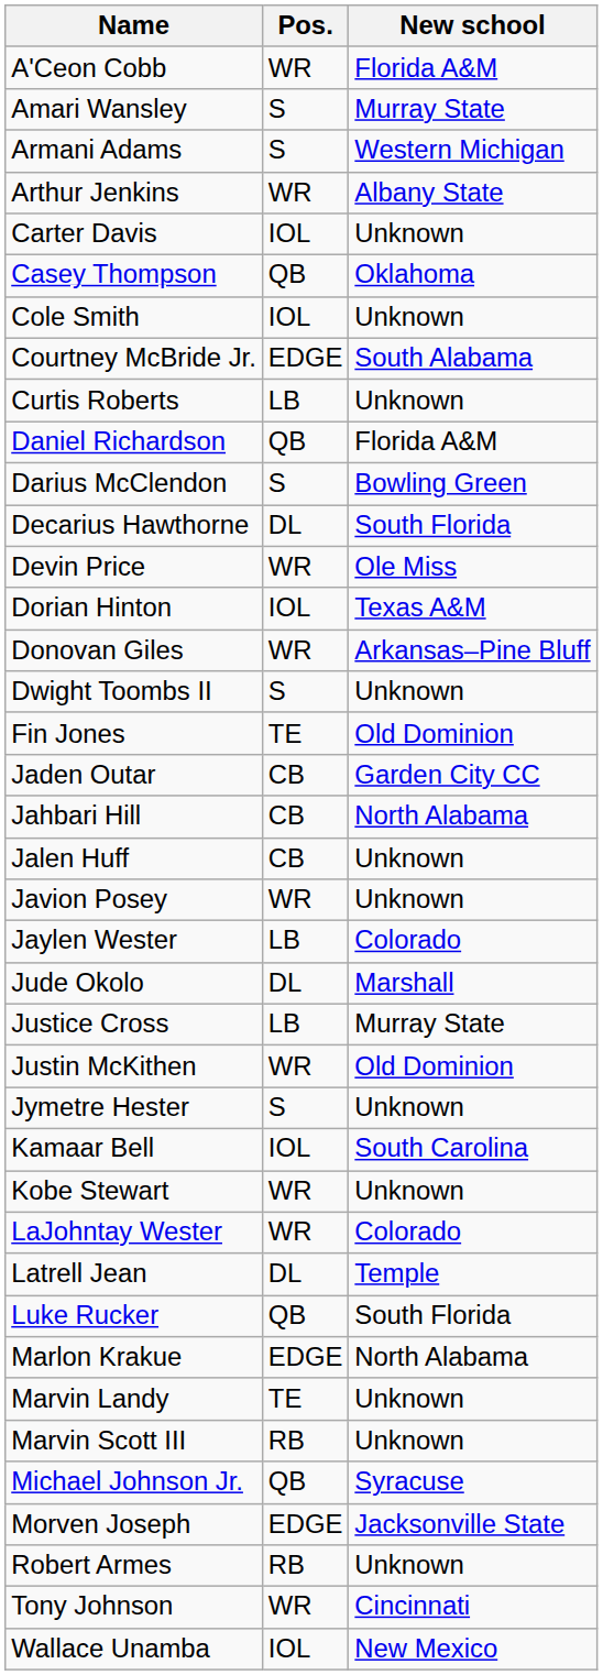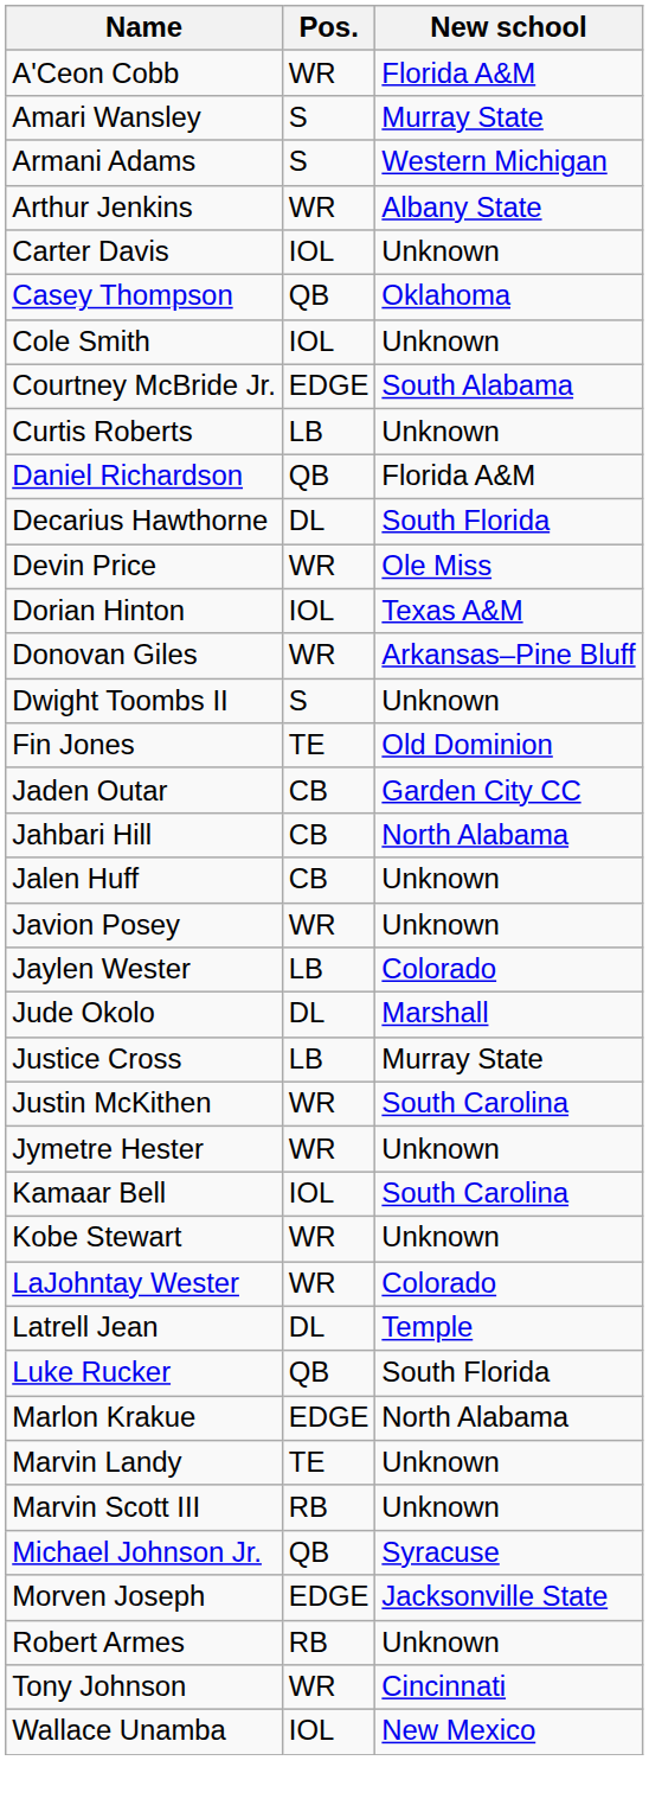- row: Darius McClendon | S | Bowling Green
Justin McKithen | New school: Old Dominion -> South Carolina
Jymetre Hester | Pos.: S -> WR
